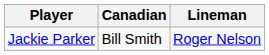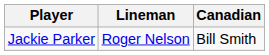columns swapped: Canadian <-> Lineman
